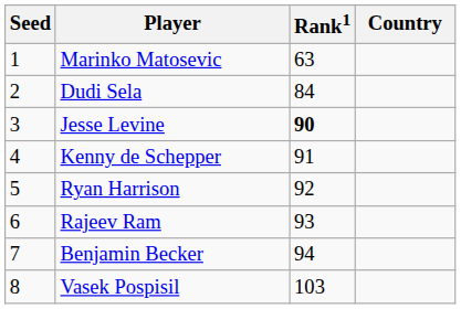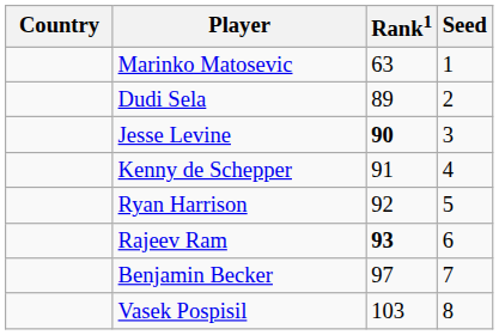columns swapped: Country <-> Seed
Dudi Sela | Rank1: 84 -> 89
Rajeev Ram | Rank1: normal -> bold
Benjamin Becker | Rank1: 94 -> 97
